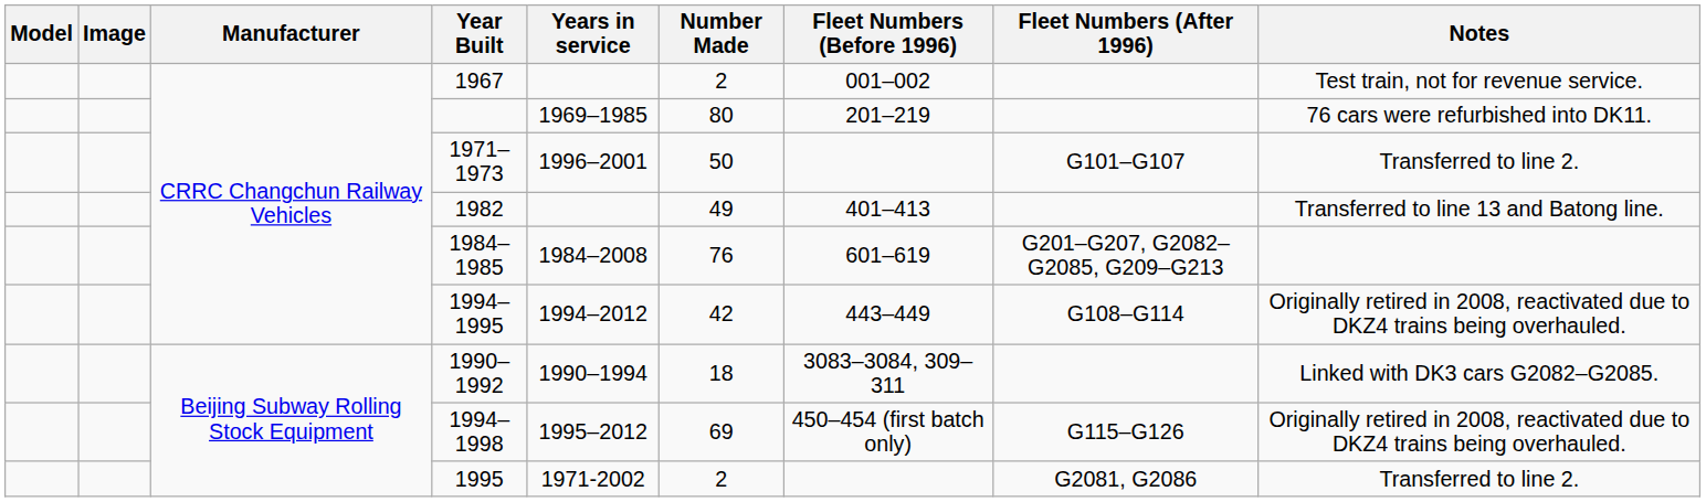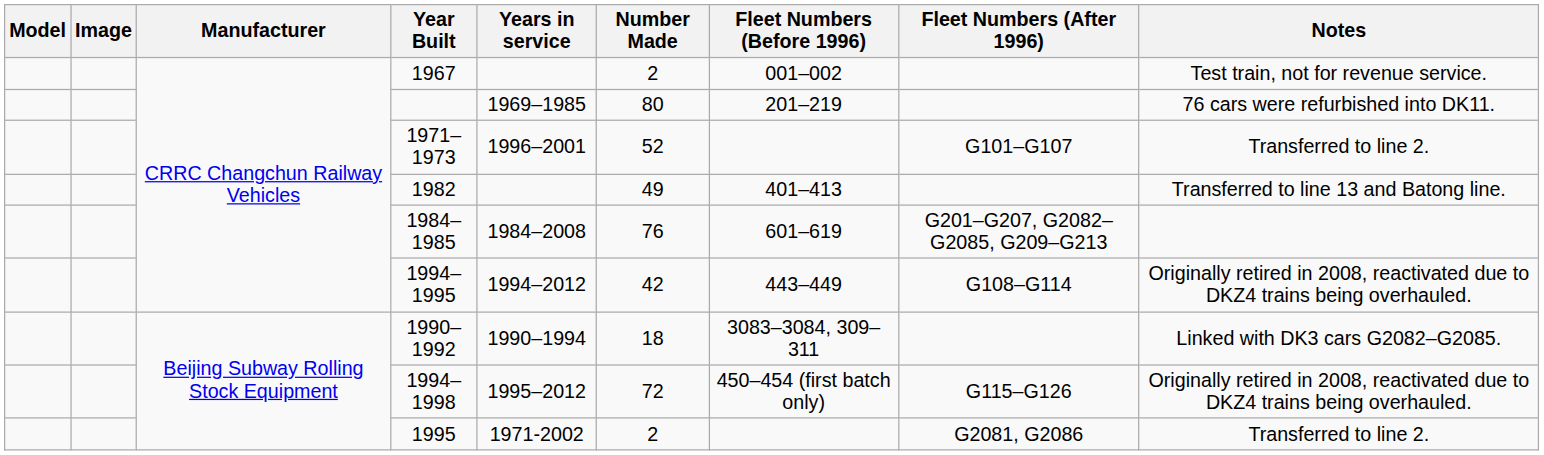1971–1973 | Number Made: 50 -> 52
1994–1998 | Number Made: 69 -> 72
